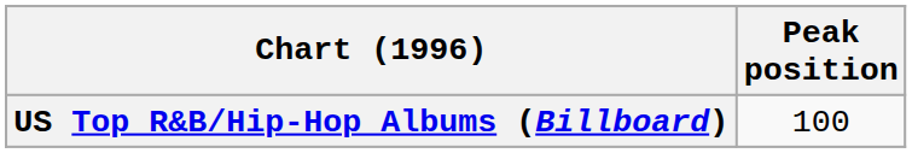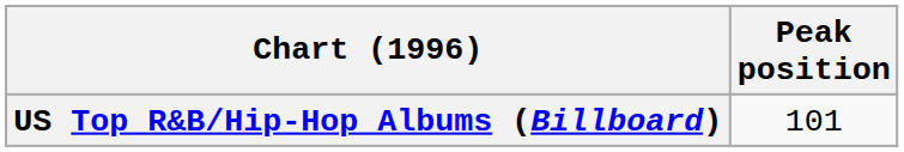US Top R&B/Hip-Hop Albums (Billboard) | Peak position: 100 -> 101
